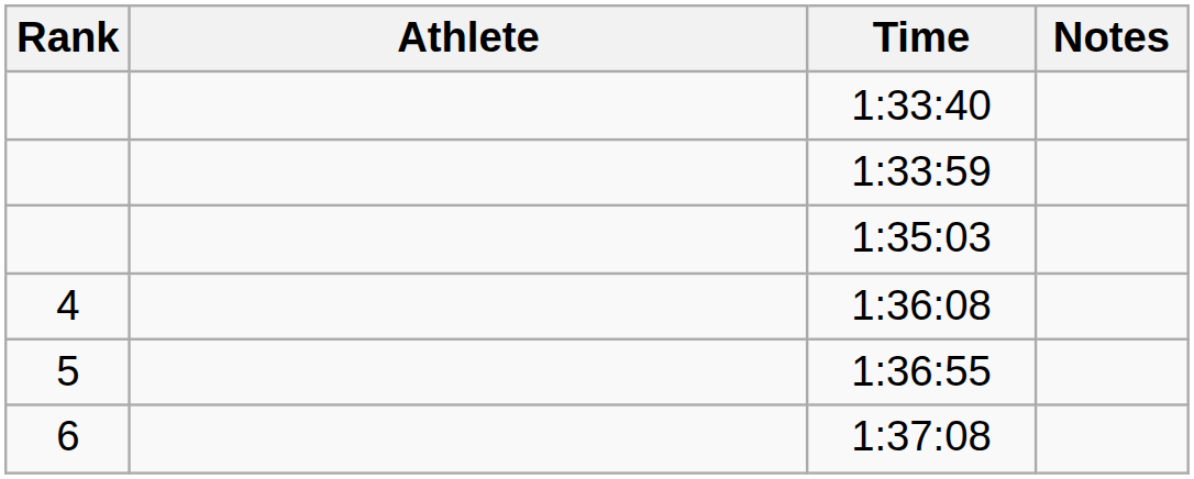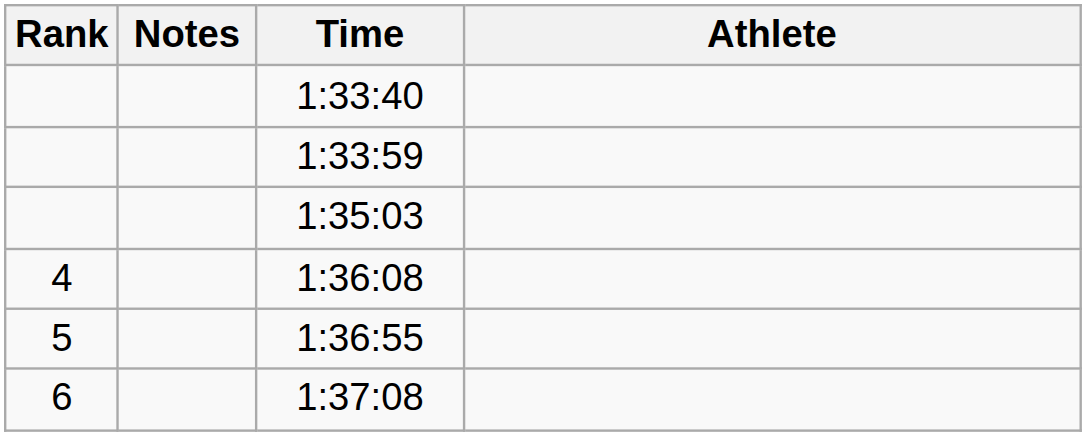columns swapped: Athlete <-> Notes
